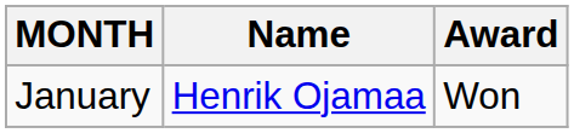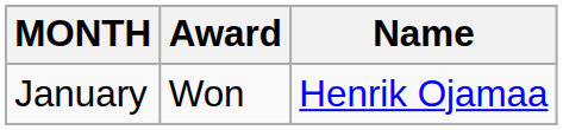columns swapped: Name <-> Award
